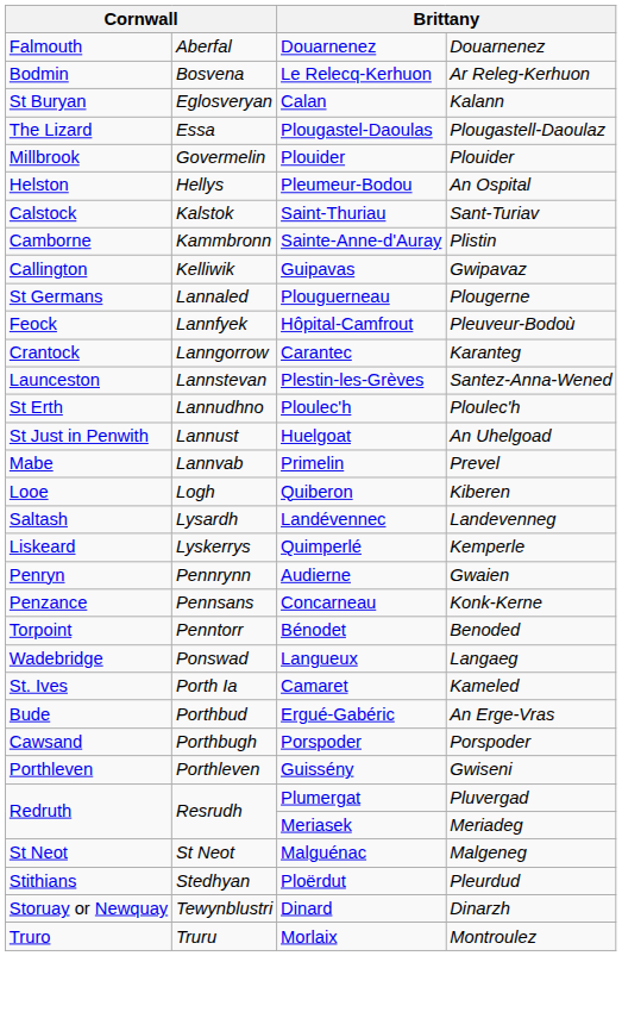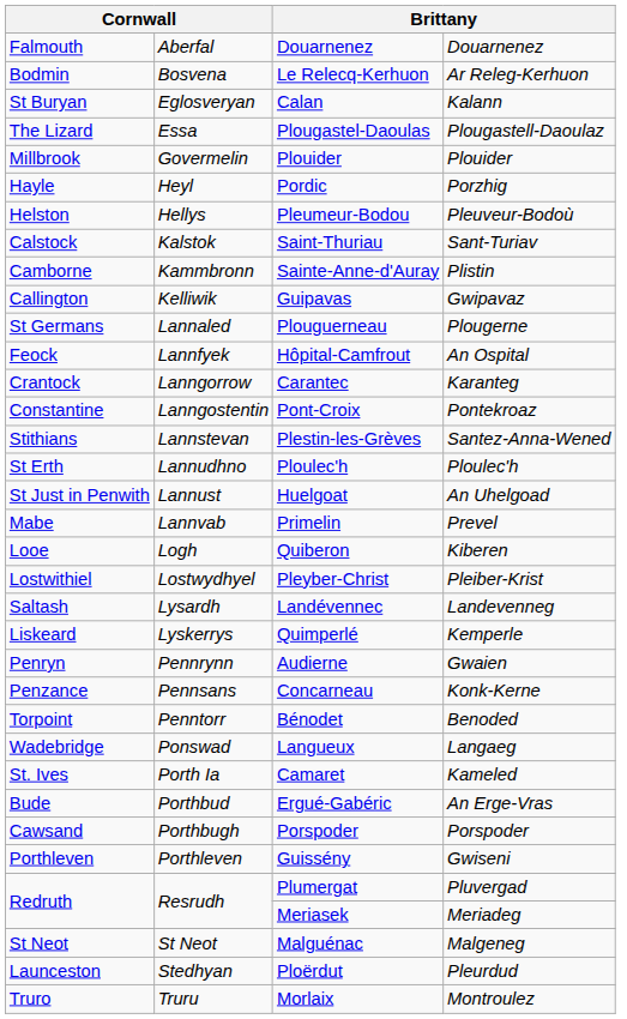+ row: Hayle | Heyl | Pordic | Porzhig
Pleumeur-Bodou | column 4: An Ospital -> Pleuveur-Bodoù
Hôpital-Camfrout | column 4: Pleuveur-Bodoù -> An Ospital
+ row: Constantine | Lanngostentin | Pont-Croix | Pontekroaz
Plestin-les-Grèves | column 1: Launceston -> Stithians
+ row: Lostwithiel | Lostwydhyel | Pleyber-Christ | Pleiber-Krist
Ploërdut | column 1: Stithians -> Launceston
- row: Storuay or Newquay | Tewynblustri | Dinard | Dinarzh
